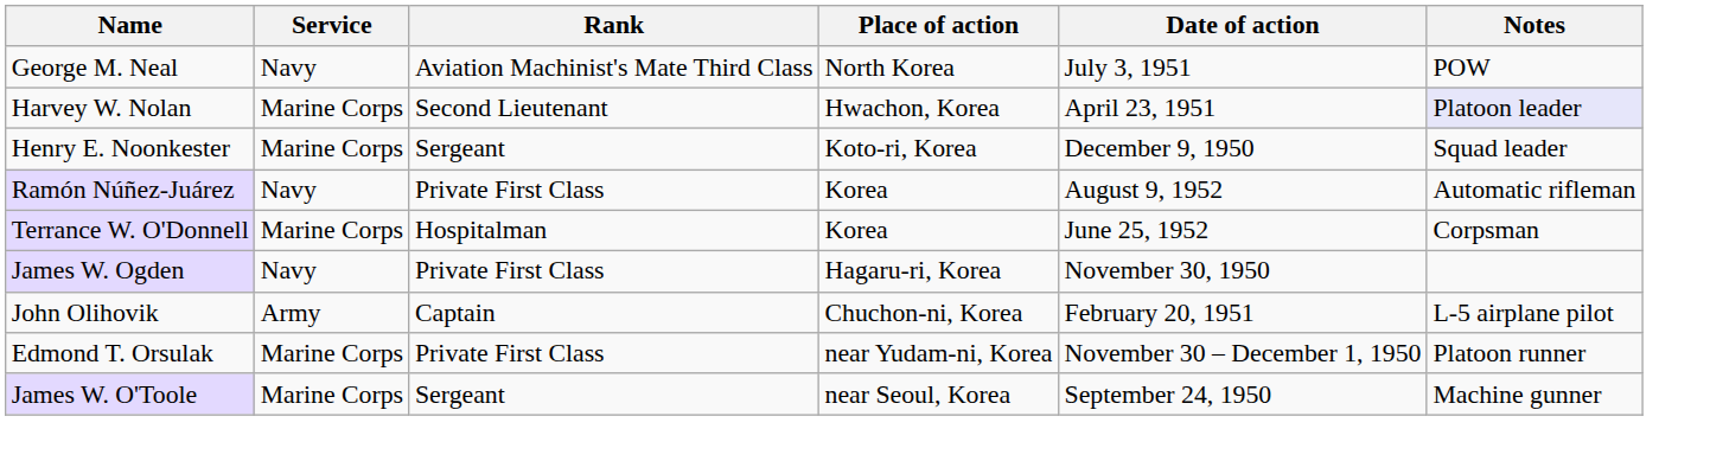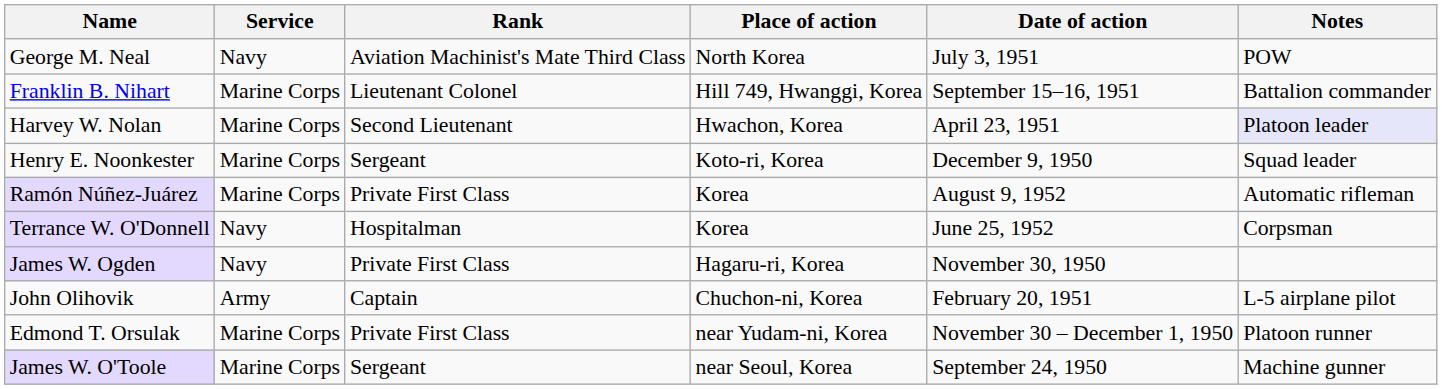+ row: Franklin B. Nihart | Marine Corps | Lieutenant Colonel | Hill 749, Hwanggi, Korea | September 15–16, 1951 | Battalion commander
Ramón Núñez-Juárez | Service: Navy -> Marine Corps
Terrance W. O'Donnell | Service: Marine Corps -> Navy
